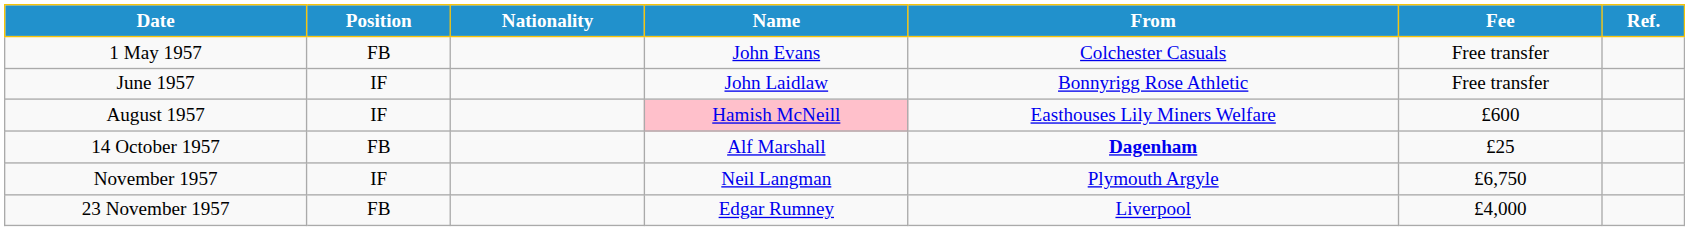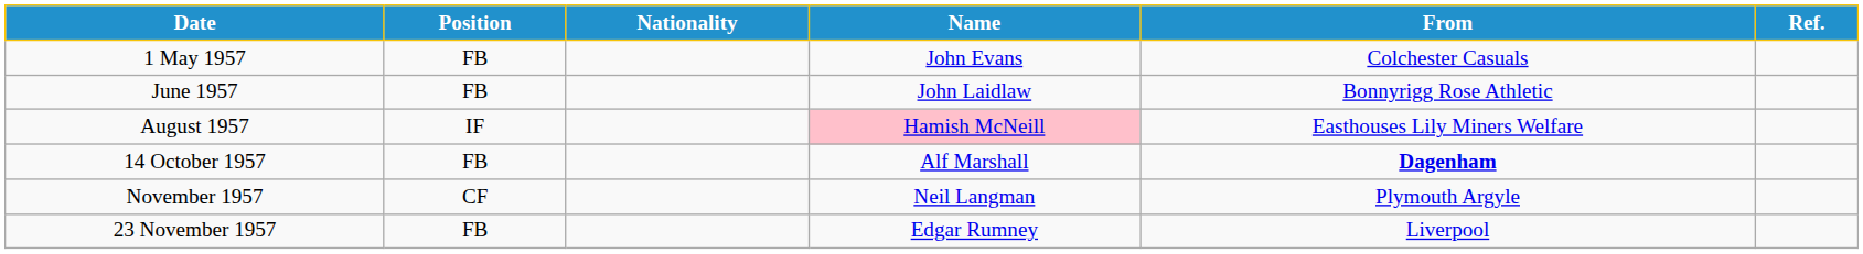- column: Fee | Free transfer | Free transfer | £600 | £25 | £6,750 | £4,000
June 1957 | Position: IF -> FB
November 1957 | Position: IF -> CF
